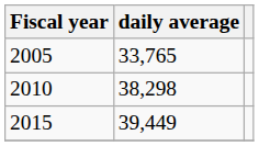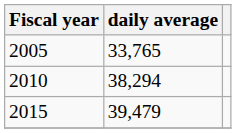2010 | daily average: 38,298 -> 38,294
2015 | daily average: 39,449 -> 39,479
